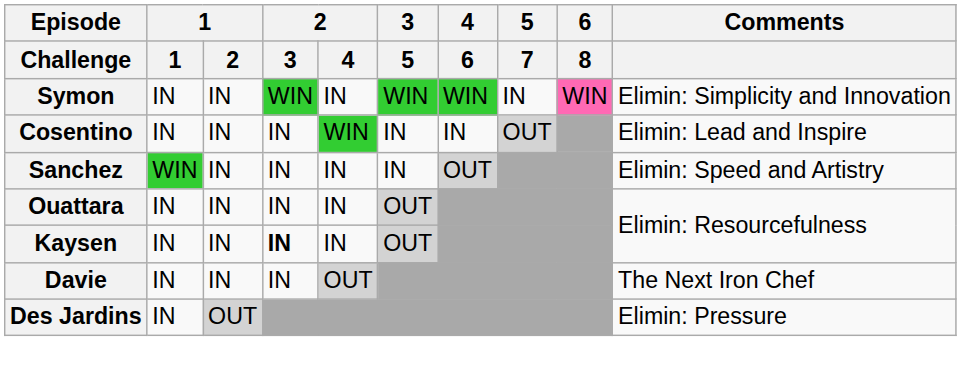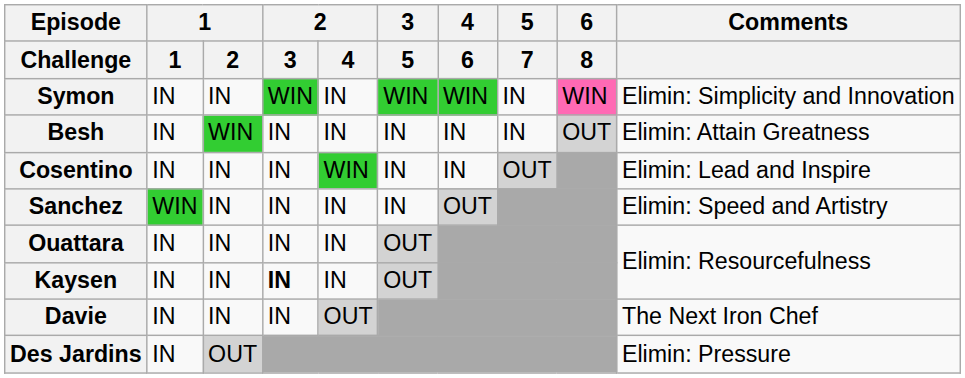+ row: Besh | IN | WIN | IN | IN | IN | IN | IN | OUT | Elimin: Attain Greatness
